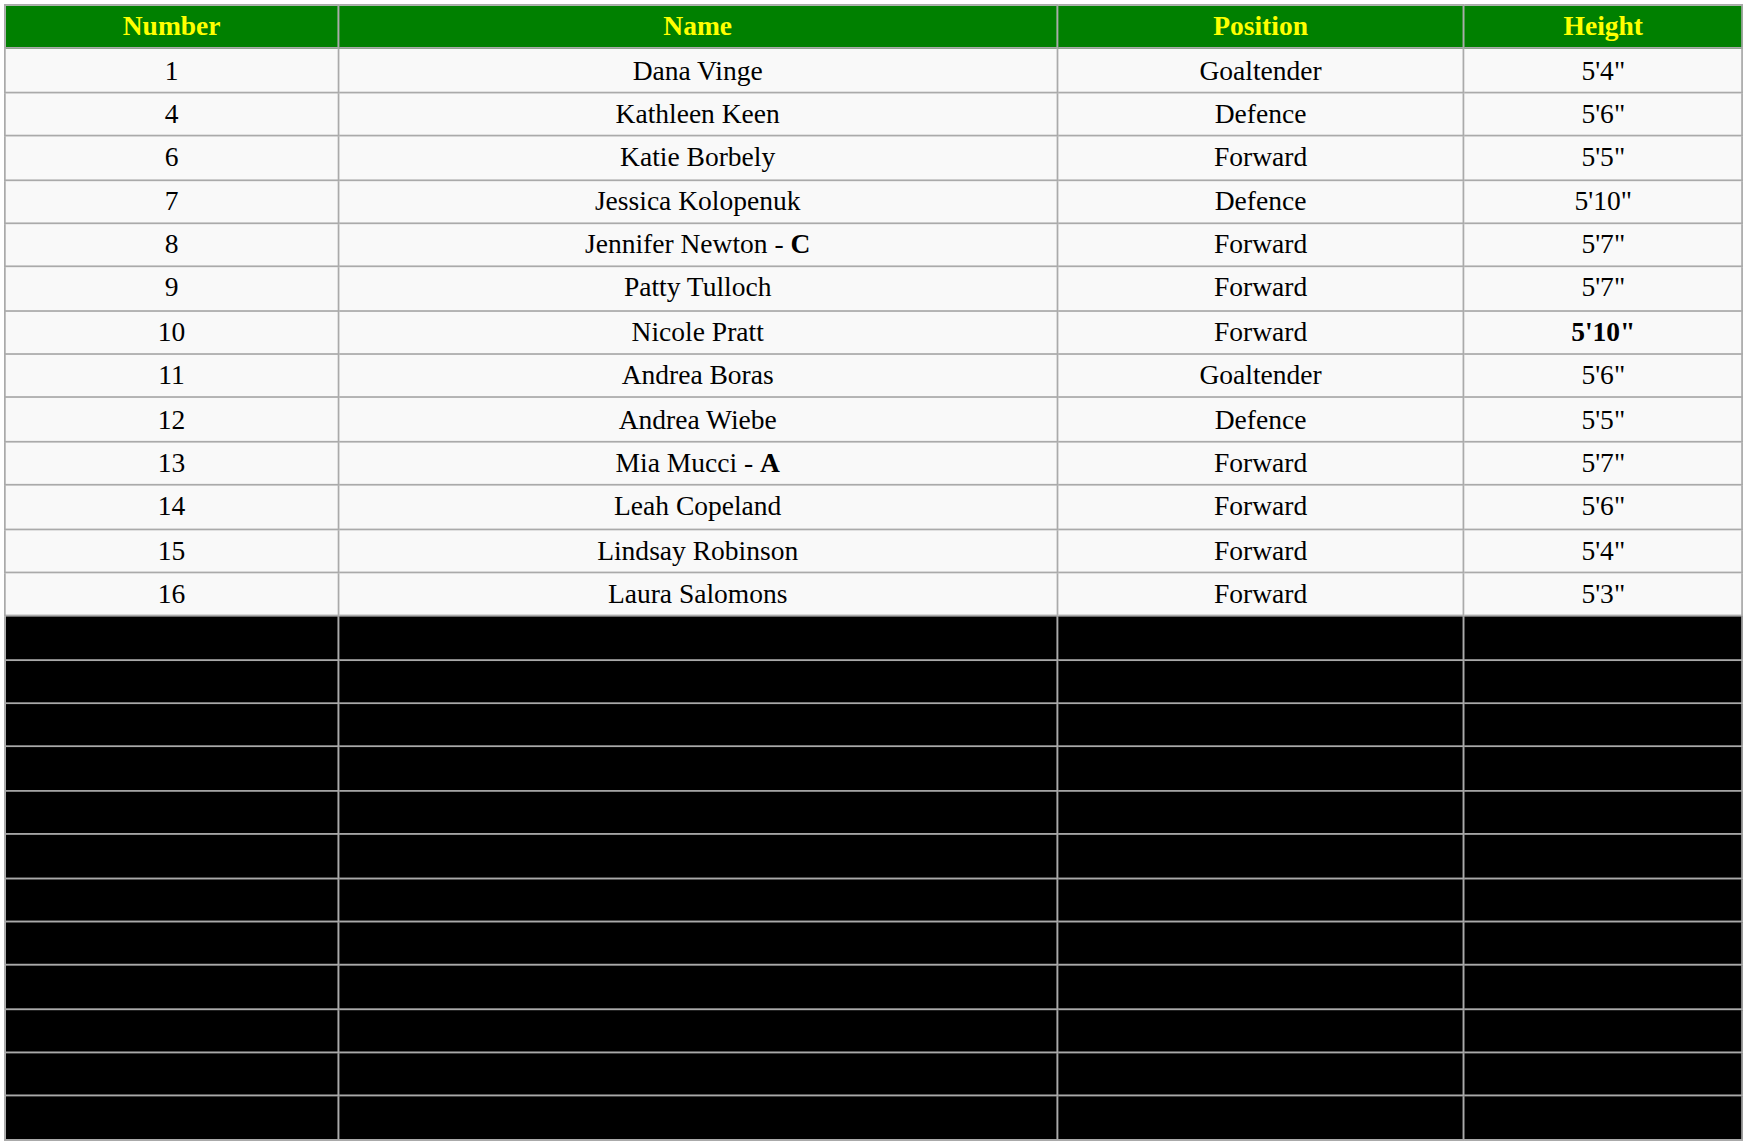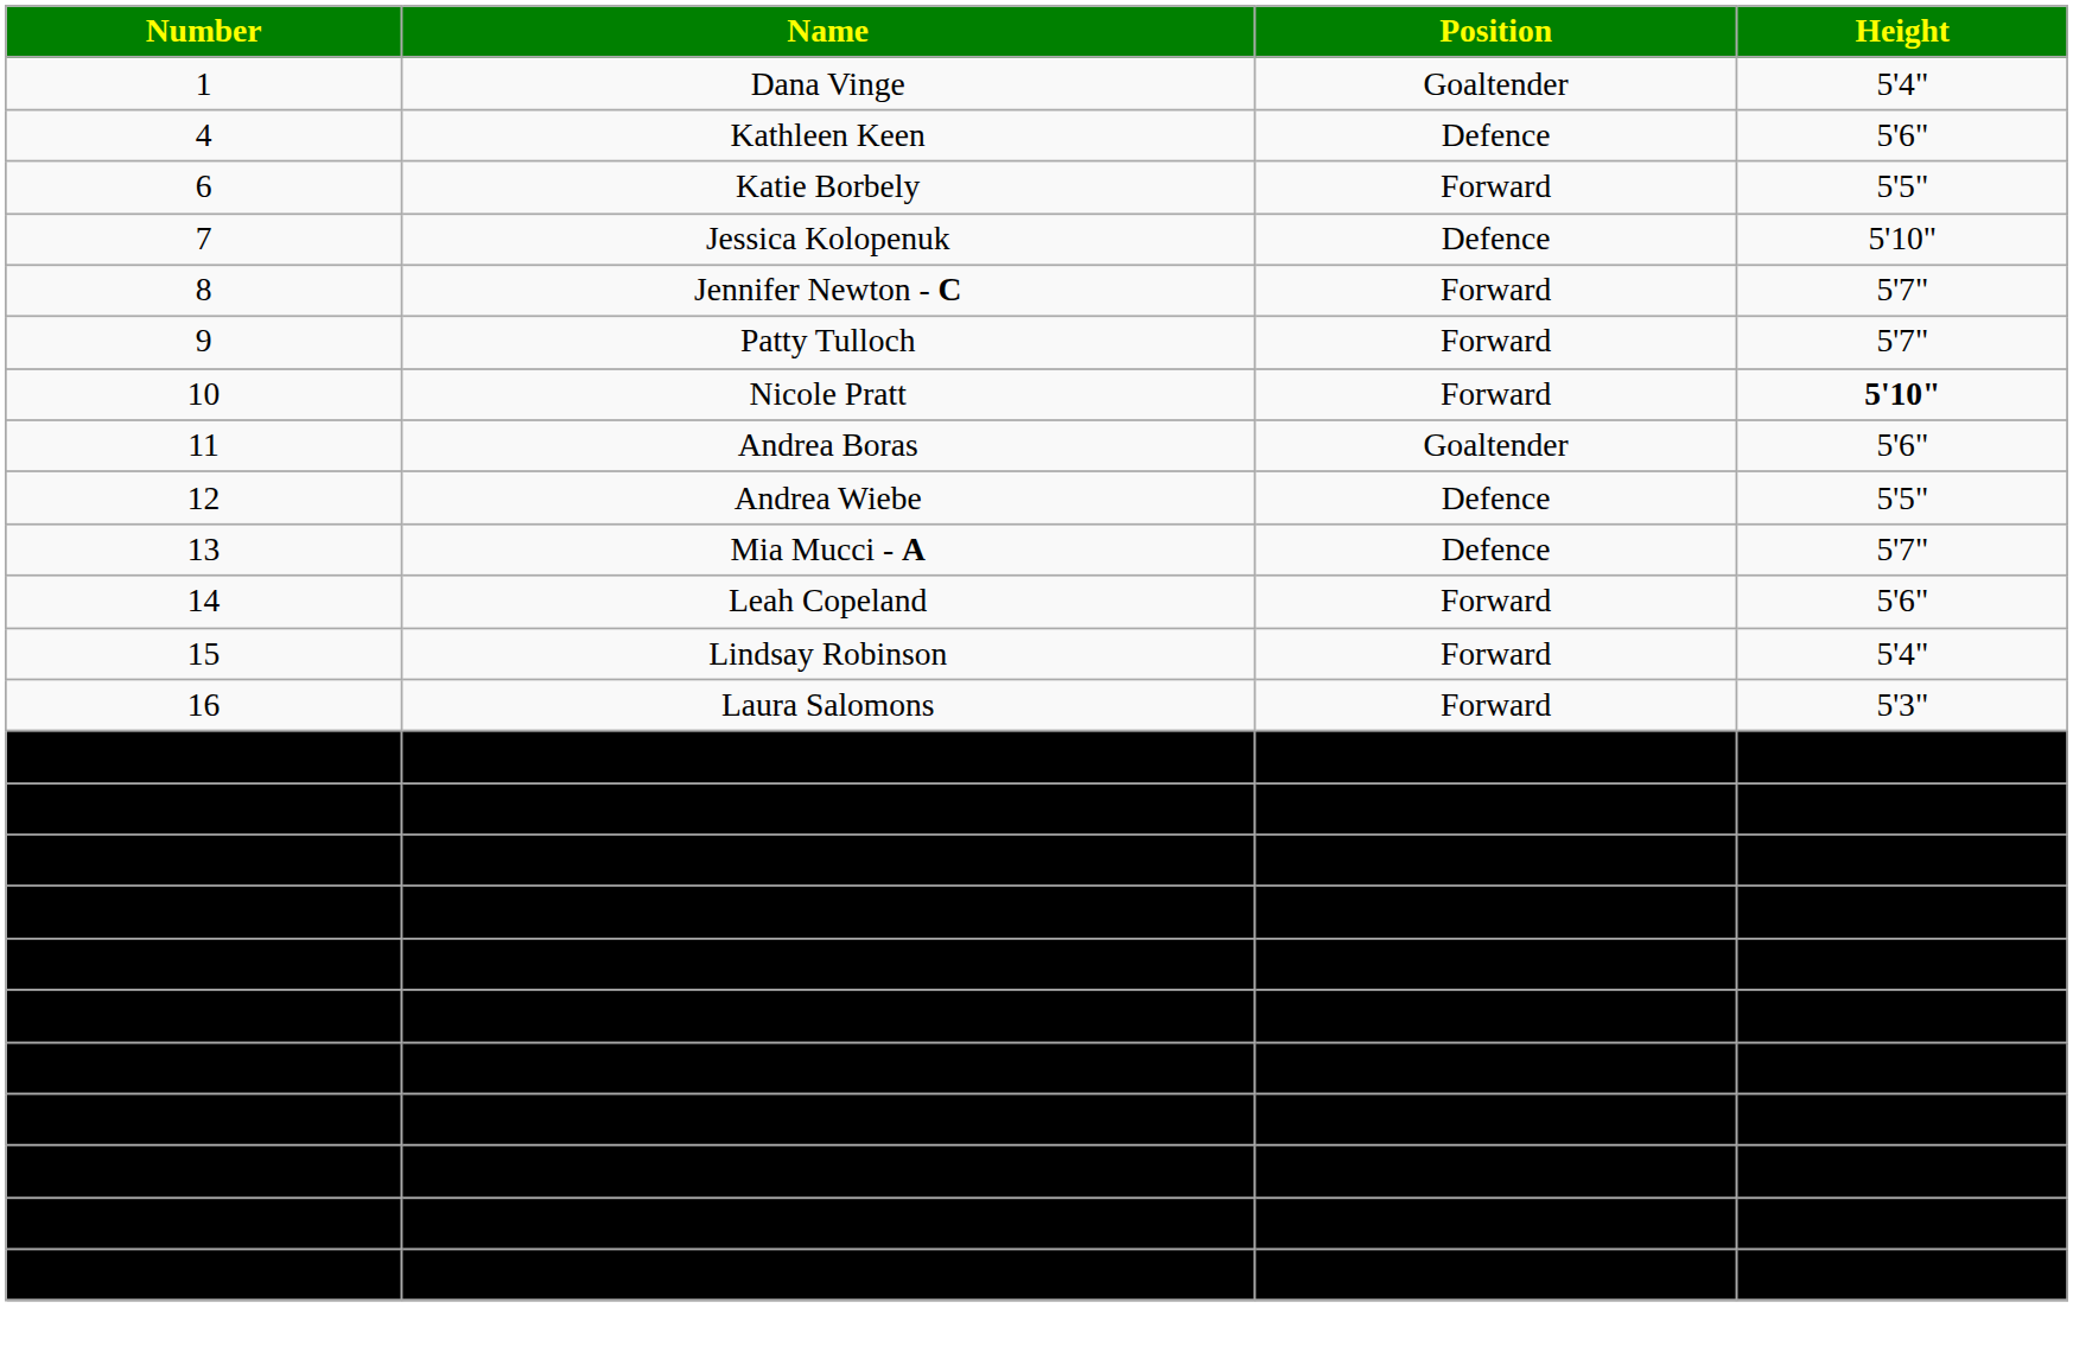Mia Mucci - A | Position: Forward -> Defence
- row: 22 | Amy Young | Forward | 5'2"
Trisha McNeill A | Number: 24 -> 25
Kailee Ryan | Position: Defence -> Forward
Chantale Tippett | Number: 31 -> 33
